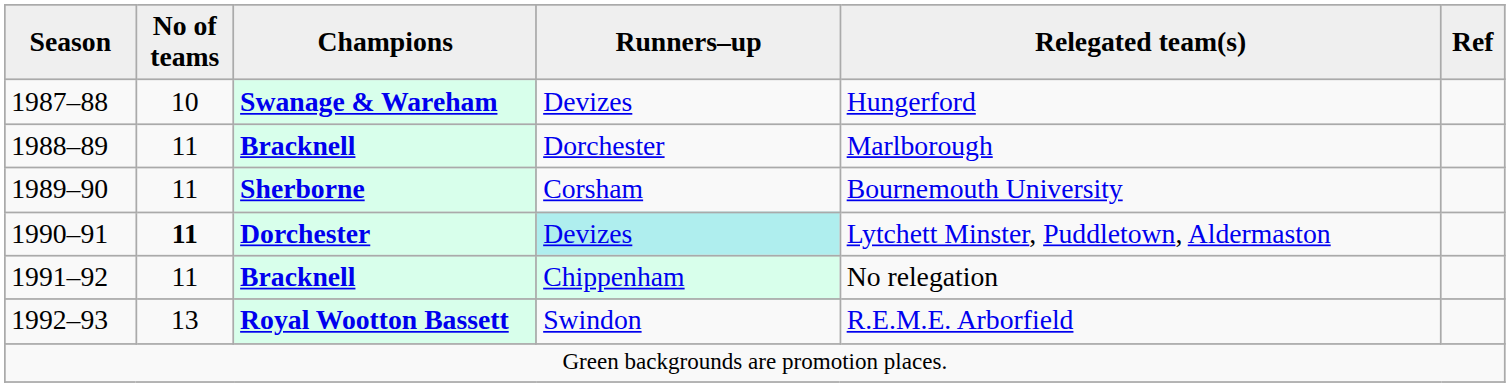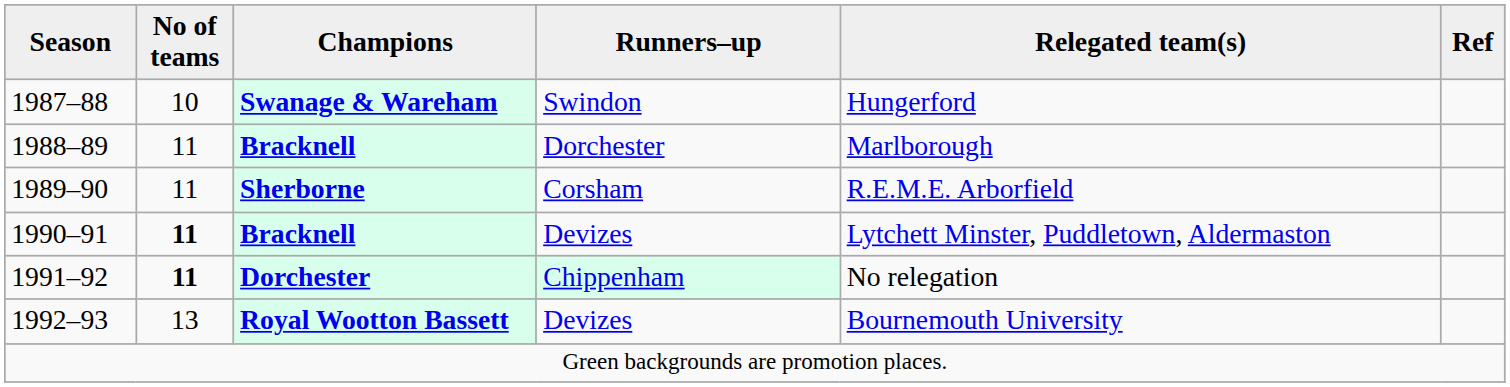1987–88 | Runners–up: Devizes -> Swindon
1989–90 | Relegated team(s): Bournemouth University -> R.E.M.E. Arborfield
1990–91 | Champions: Dorchester -> Bracknell
1990–91 | Runners–up: paleturquoise background -> no background
1991–92 | No of teams: normal -> bold
1991–92 | Champions: Bracknell -> Dorchester
1992–93 | Runners–up: Swindon -> Devizes
1992–93 | Relegated team(s): R.E.M.E. Arborfield -> Bournemouth University
